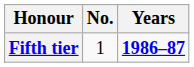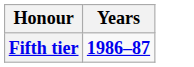- column: No. | 1
